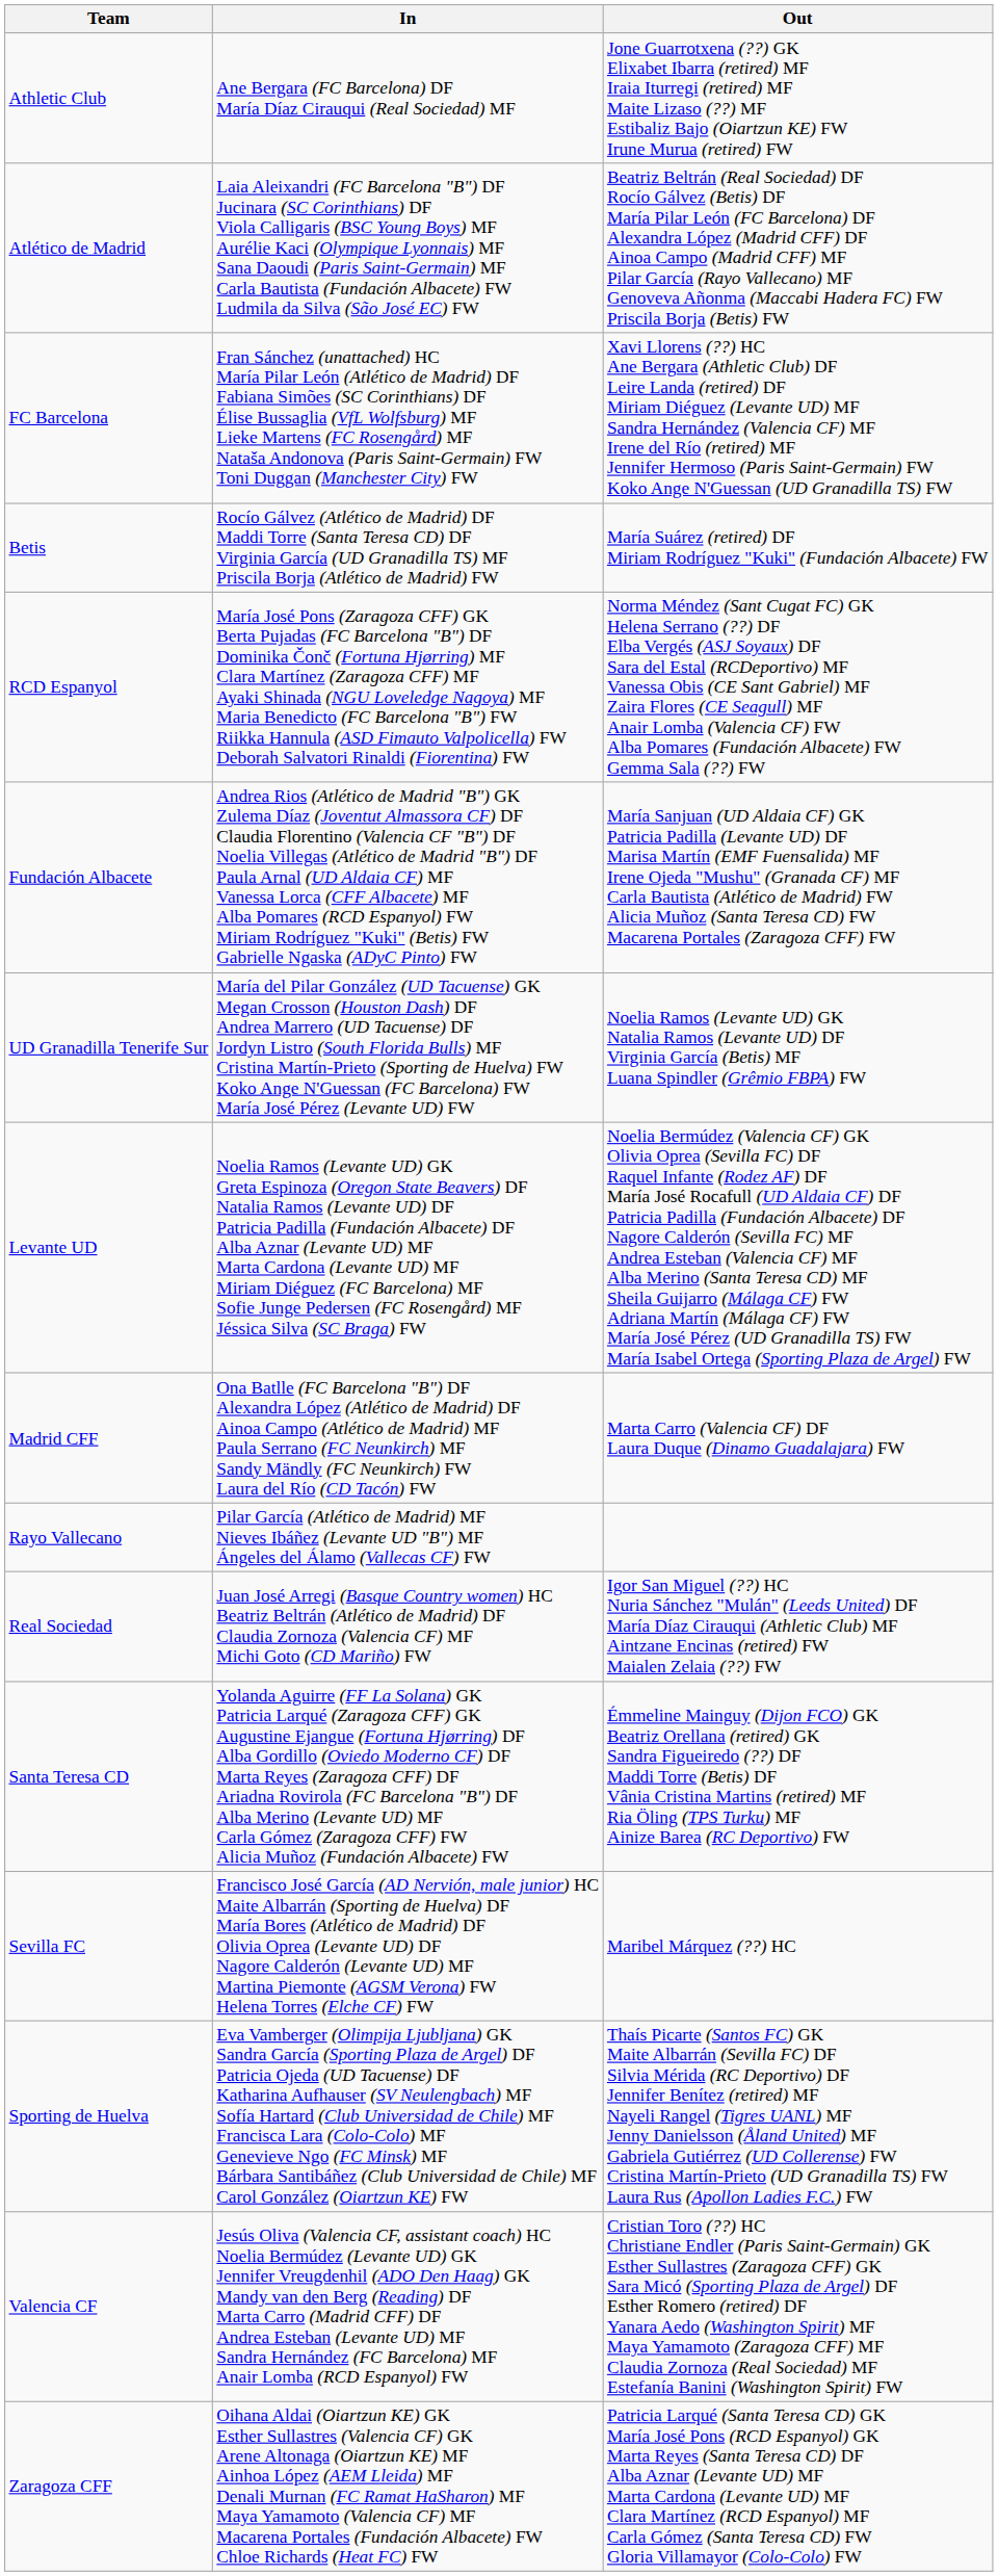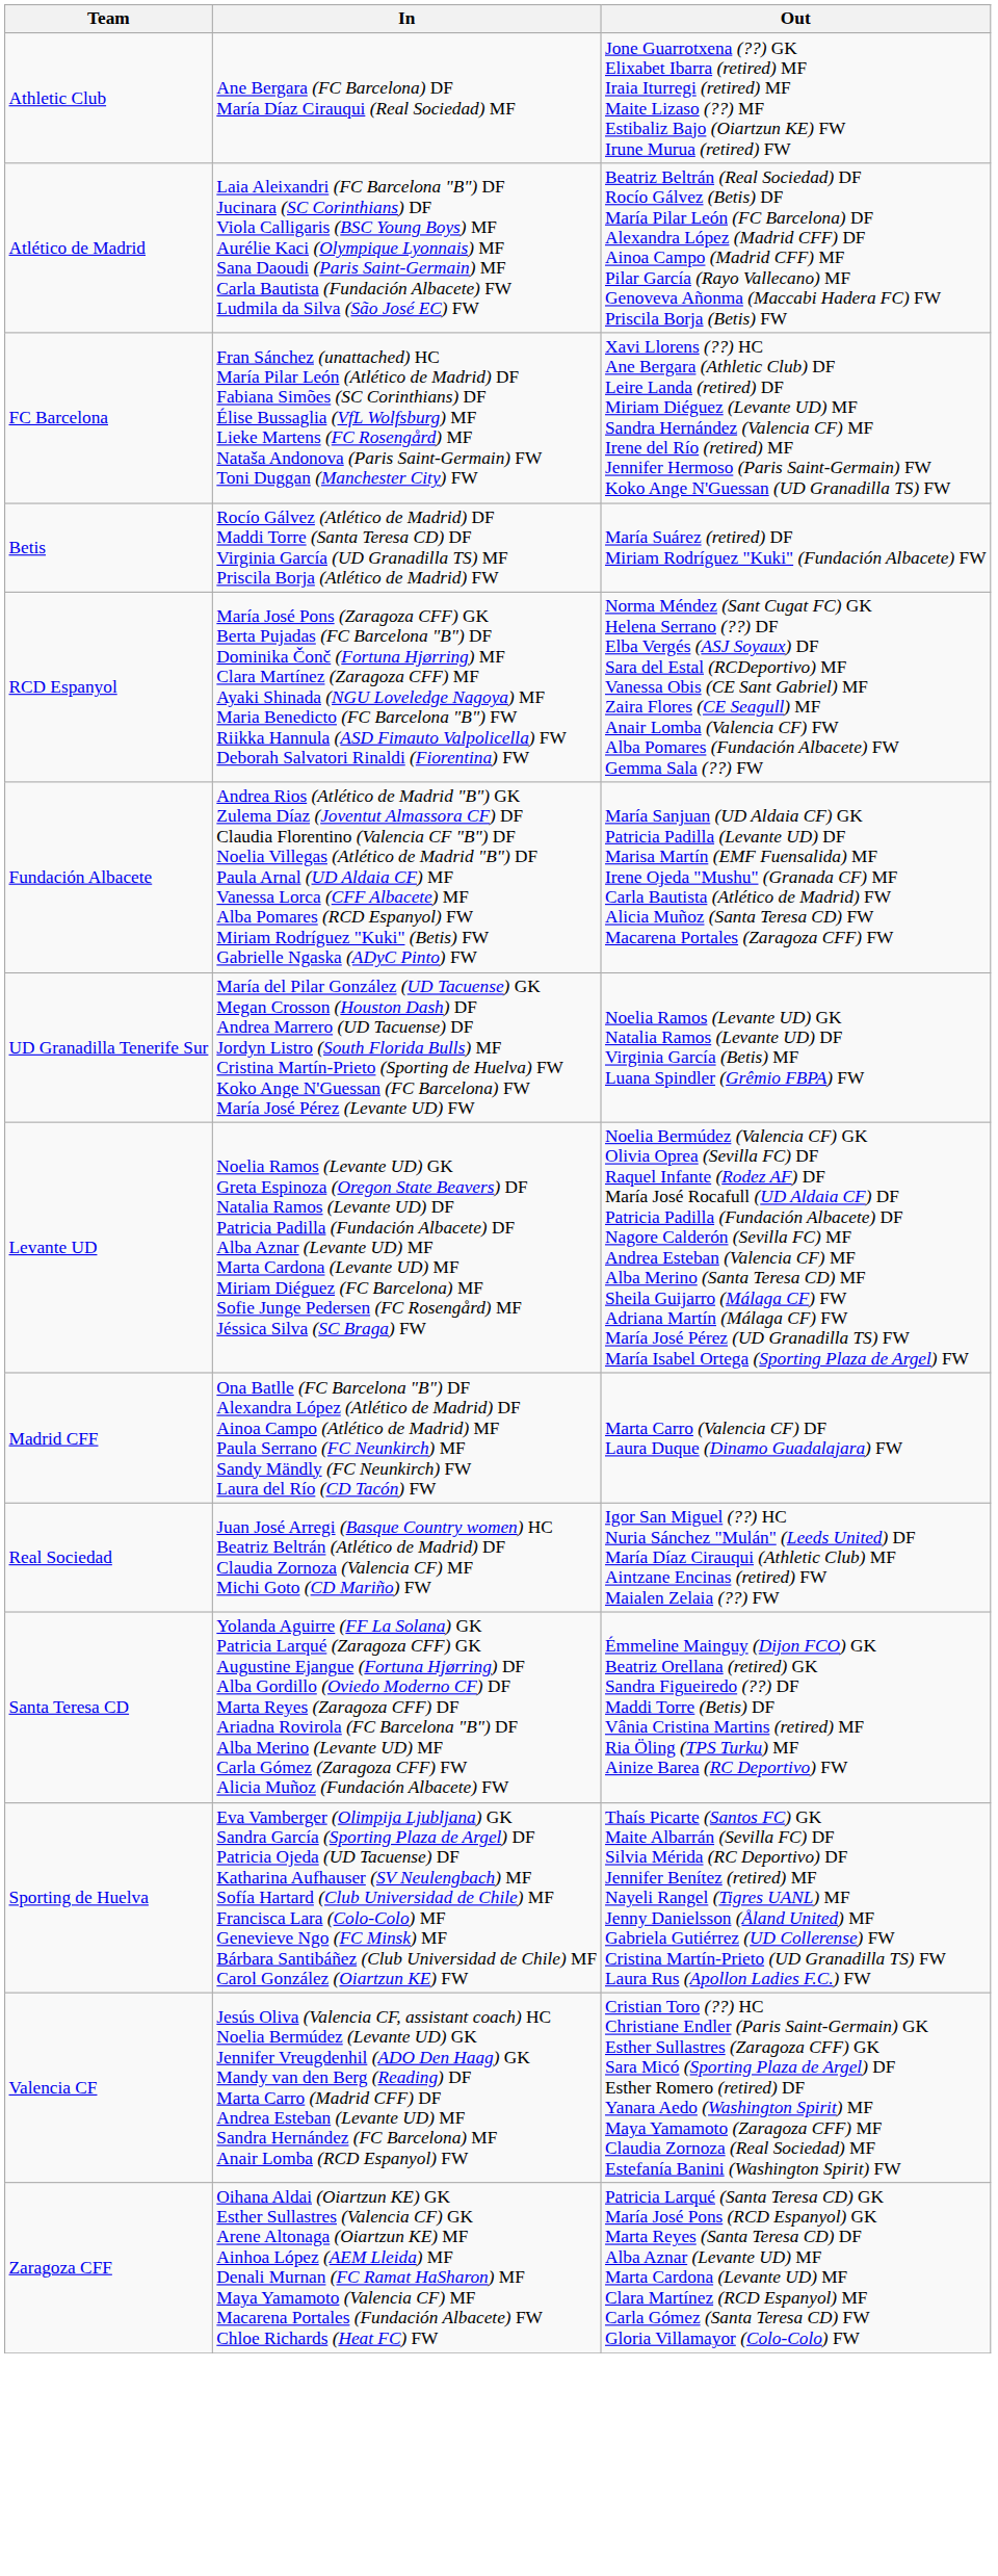- row: Rayo Vallecano | Pilar García (Atlético de Madrid) MF Nieves Ibáñez (Levante UD "B") MF Ángeles del Álamo (Vallecas CF) FW
- row: Sevilla FC | Francisco José García (AD Nervión, male junior) HC Maite Albarrán (Sporting de Huelva) DF María Bores (Atlético de Madrid) DF Olivia Oprea (Levante UD) DF Nagore Calderón (Levante UD) MF Martina Piemonte (AGSM Verona) FW Helena Torres (Elche CF) FW | Maribel Márquez (??) HC
